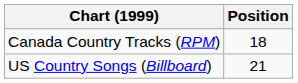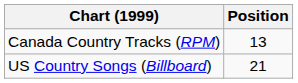Canada Country Tracks (RPM) | Position: 18 -> 13
